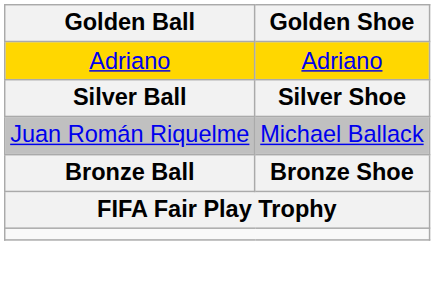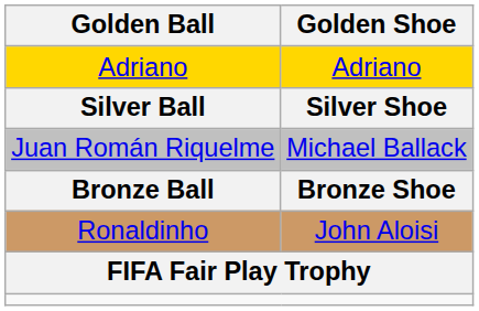+ row: Ronaldinho | John Aloisi
